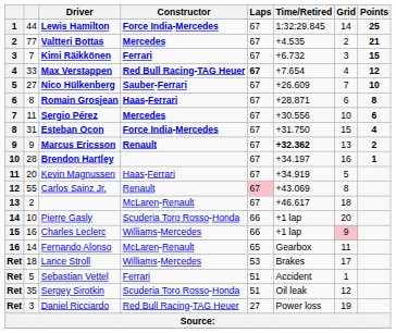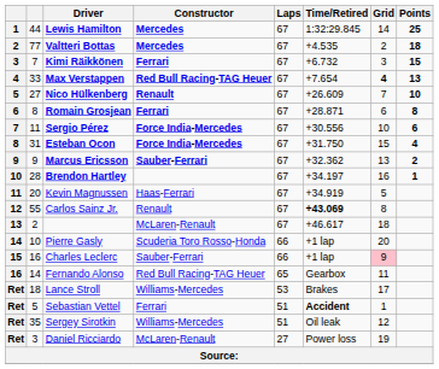Lewis Hamilton | Constructor: Force India-Mercedes -> Mercedes
Valtteri Bottas | Points: 21 -> 18
Max Verstappen | Laps: bold -> normal
Max Verstappen | Grid: normal -> bold
Max Verstappen | Points: 12 -> 13
Nico Hülkenberg | Constructor: Sauber-Ferrari -> Renault
Romain Grosjean | Constructor: Haas-Ferrari -> Ferrari
Sergio Pérez | Constructor: Mercedes -> Force India-Mercedes
Marcus Ericsson | Constructor: Renault -> Sauber-Ferrari
Marcus Ericsson | Time/Retired: bold -> normal
Carlos Sainz Jr. | Laps: pink background -> no background
Carlos Sainz Jr. | Time/Retired: normal -> bold
Charles Leclerc | Constructor: Williams-Mercedes -> Sauber-Ferrari
Fernando Alonso | Constructor: McLaren-Renault -> Red Bull Racing-TAG Heuer
Sebastian Vettel | Time/Retired: normal -> bold
Sergey Sirotkin | Constructor: Scuderia Toro Rosso-Honda -> Williams-Mercedes
Daniel Ricciardo | Constructor: Red Bull Racing-TAG Heuer -> McLaren-Renault
